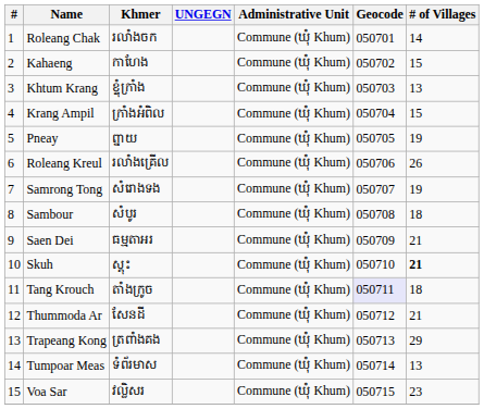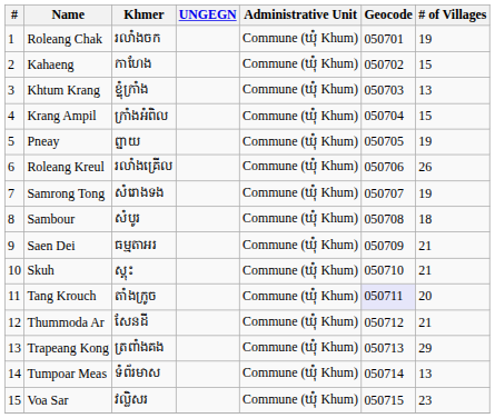Roleang Chak | # of Villages: 14 -> 19
Skuh | # of Villages: bold -> normal
Tang Krouch | # of Villages: 18 -> 20
